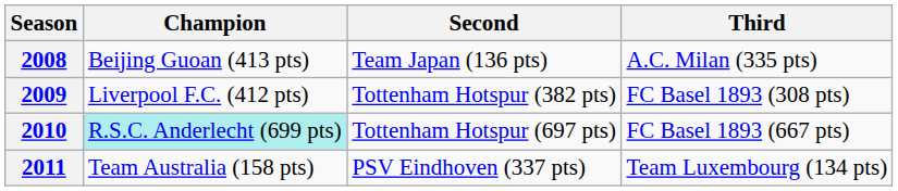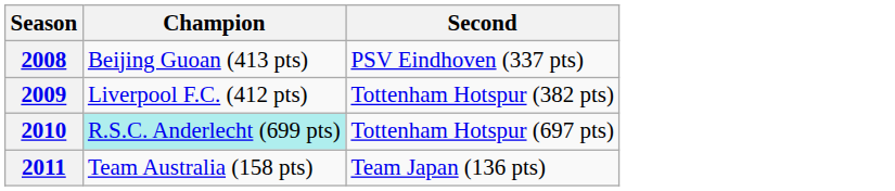- column: Third | A.C. Milan (335 pts) | FC Basel 1893 (308 pts) | FC Basel 1893 (667 pts) | Team Luxembourg (134 pts)
2008 | Second: Team Japan (136 pts) -> PSV Eindhoven (337 pts)
2011 | Second: PSV Eindhoven (337 pts) -> Team Japan (136 pts)
